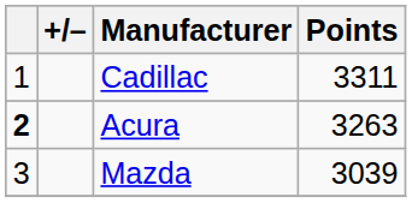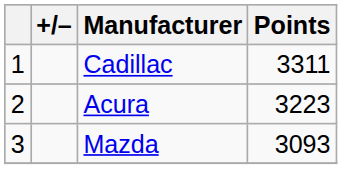Acura | column 1: bold -> normal
Acura | Points: 3263 -> 3223
Mazda | Points: 3039 -> 3093
